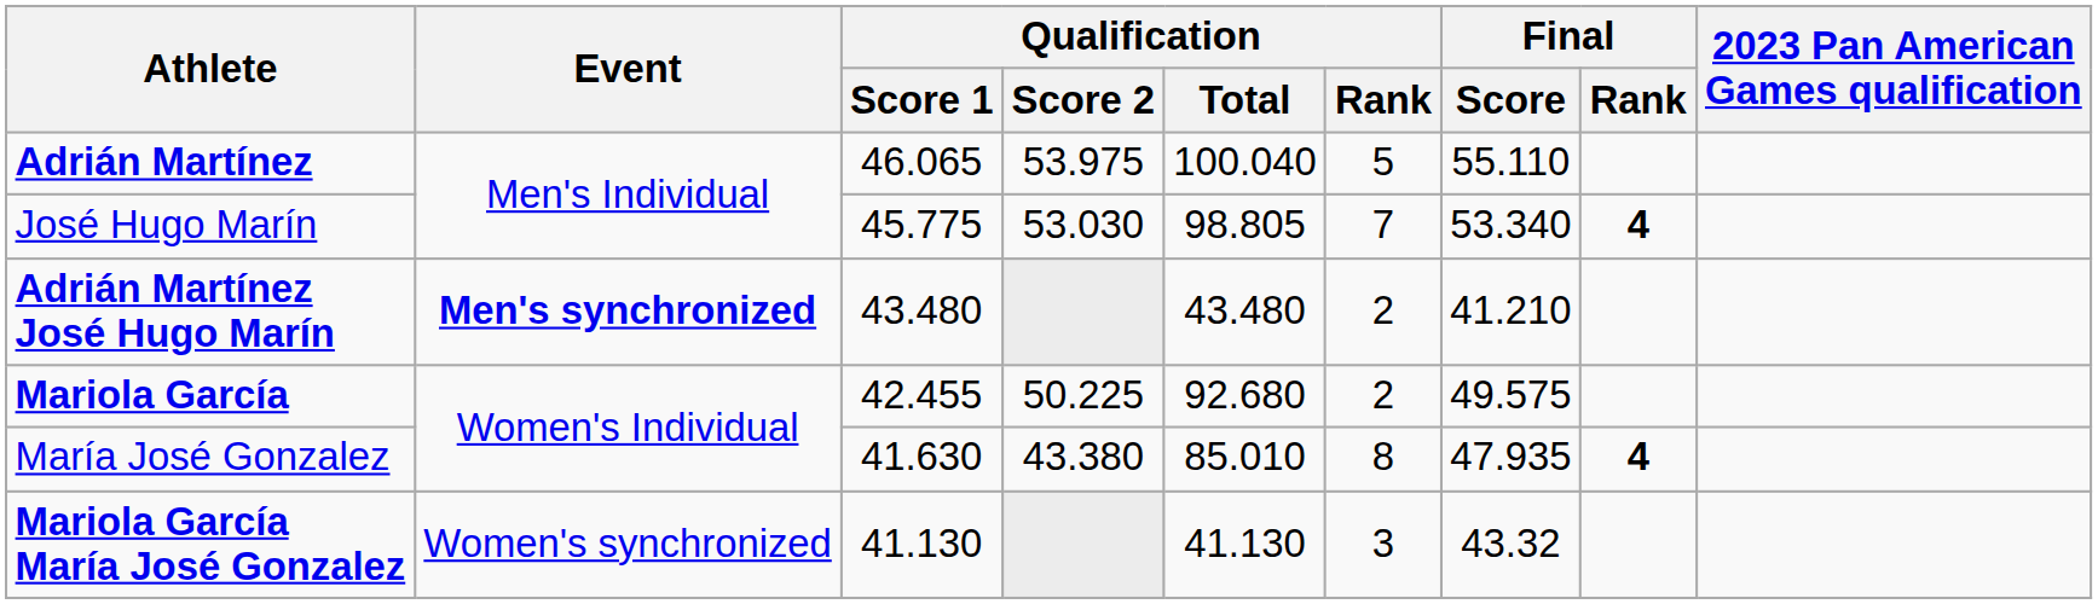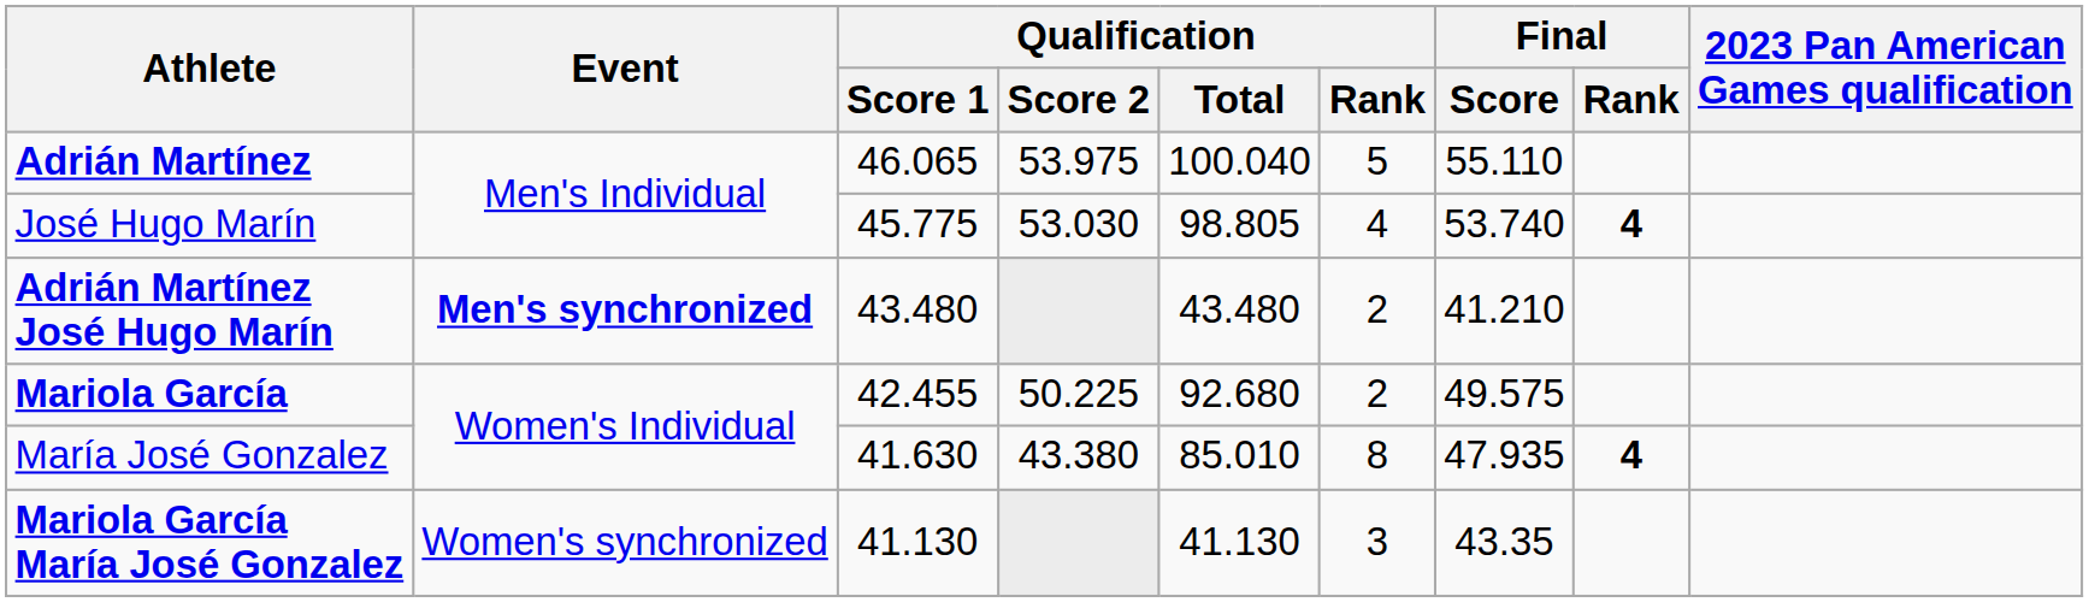José Hugo Marín | Qualification / Rank: 7 -> 4
José Hugo Marín | Final / Score: 53.340 -> 53.740
Mariola García María José Gonzalez | Final / Score: 43.32 -> 43.35
